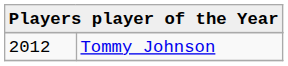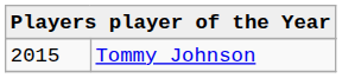Tommy Johnson | column 1: 2012 -> 2015
